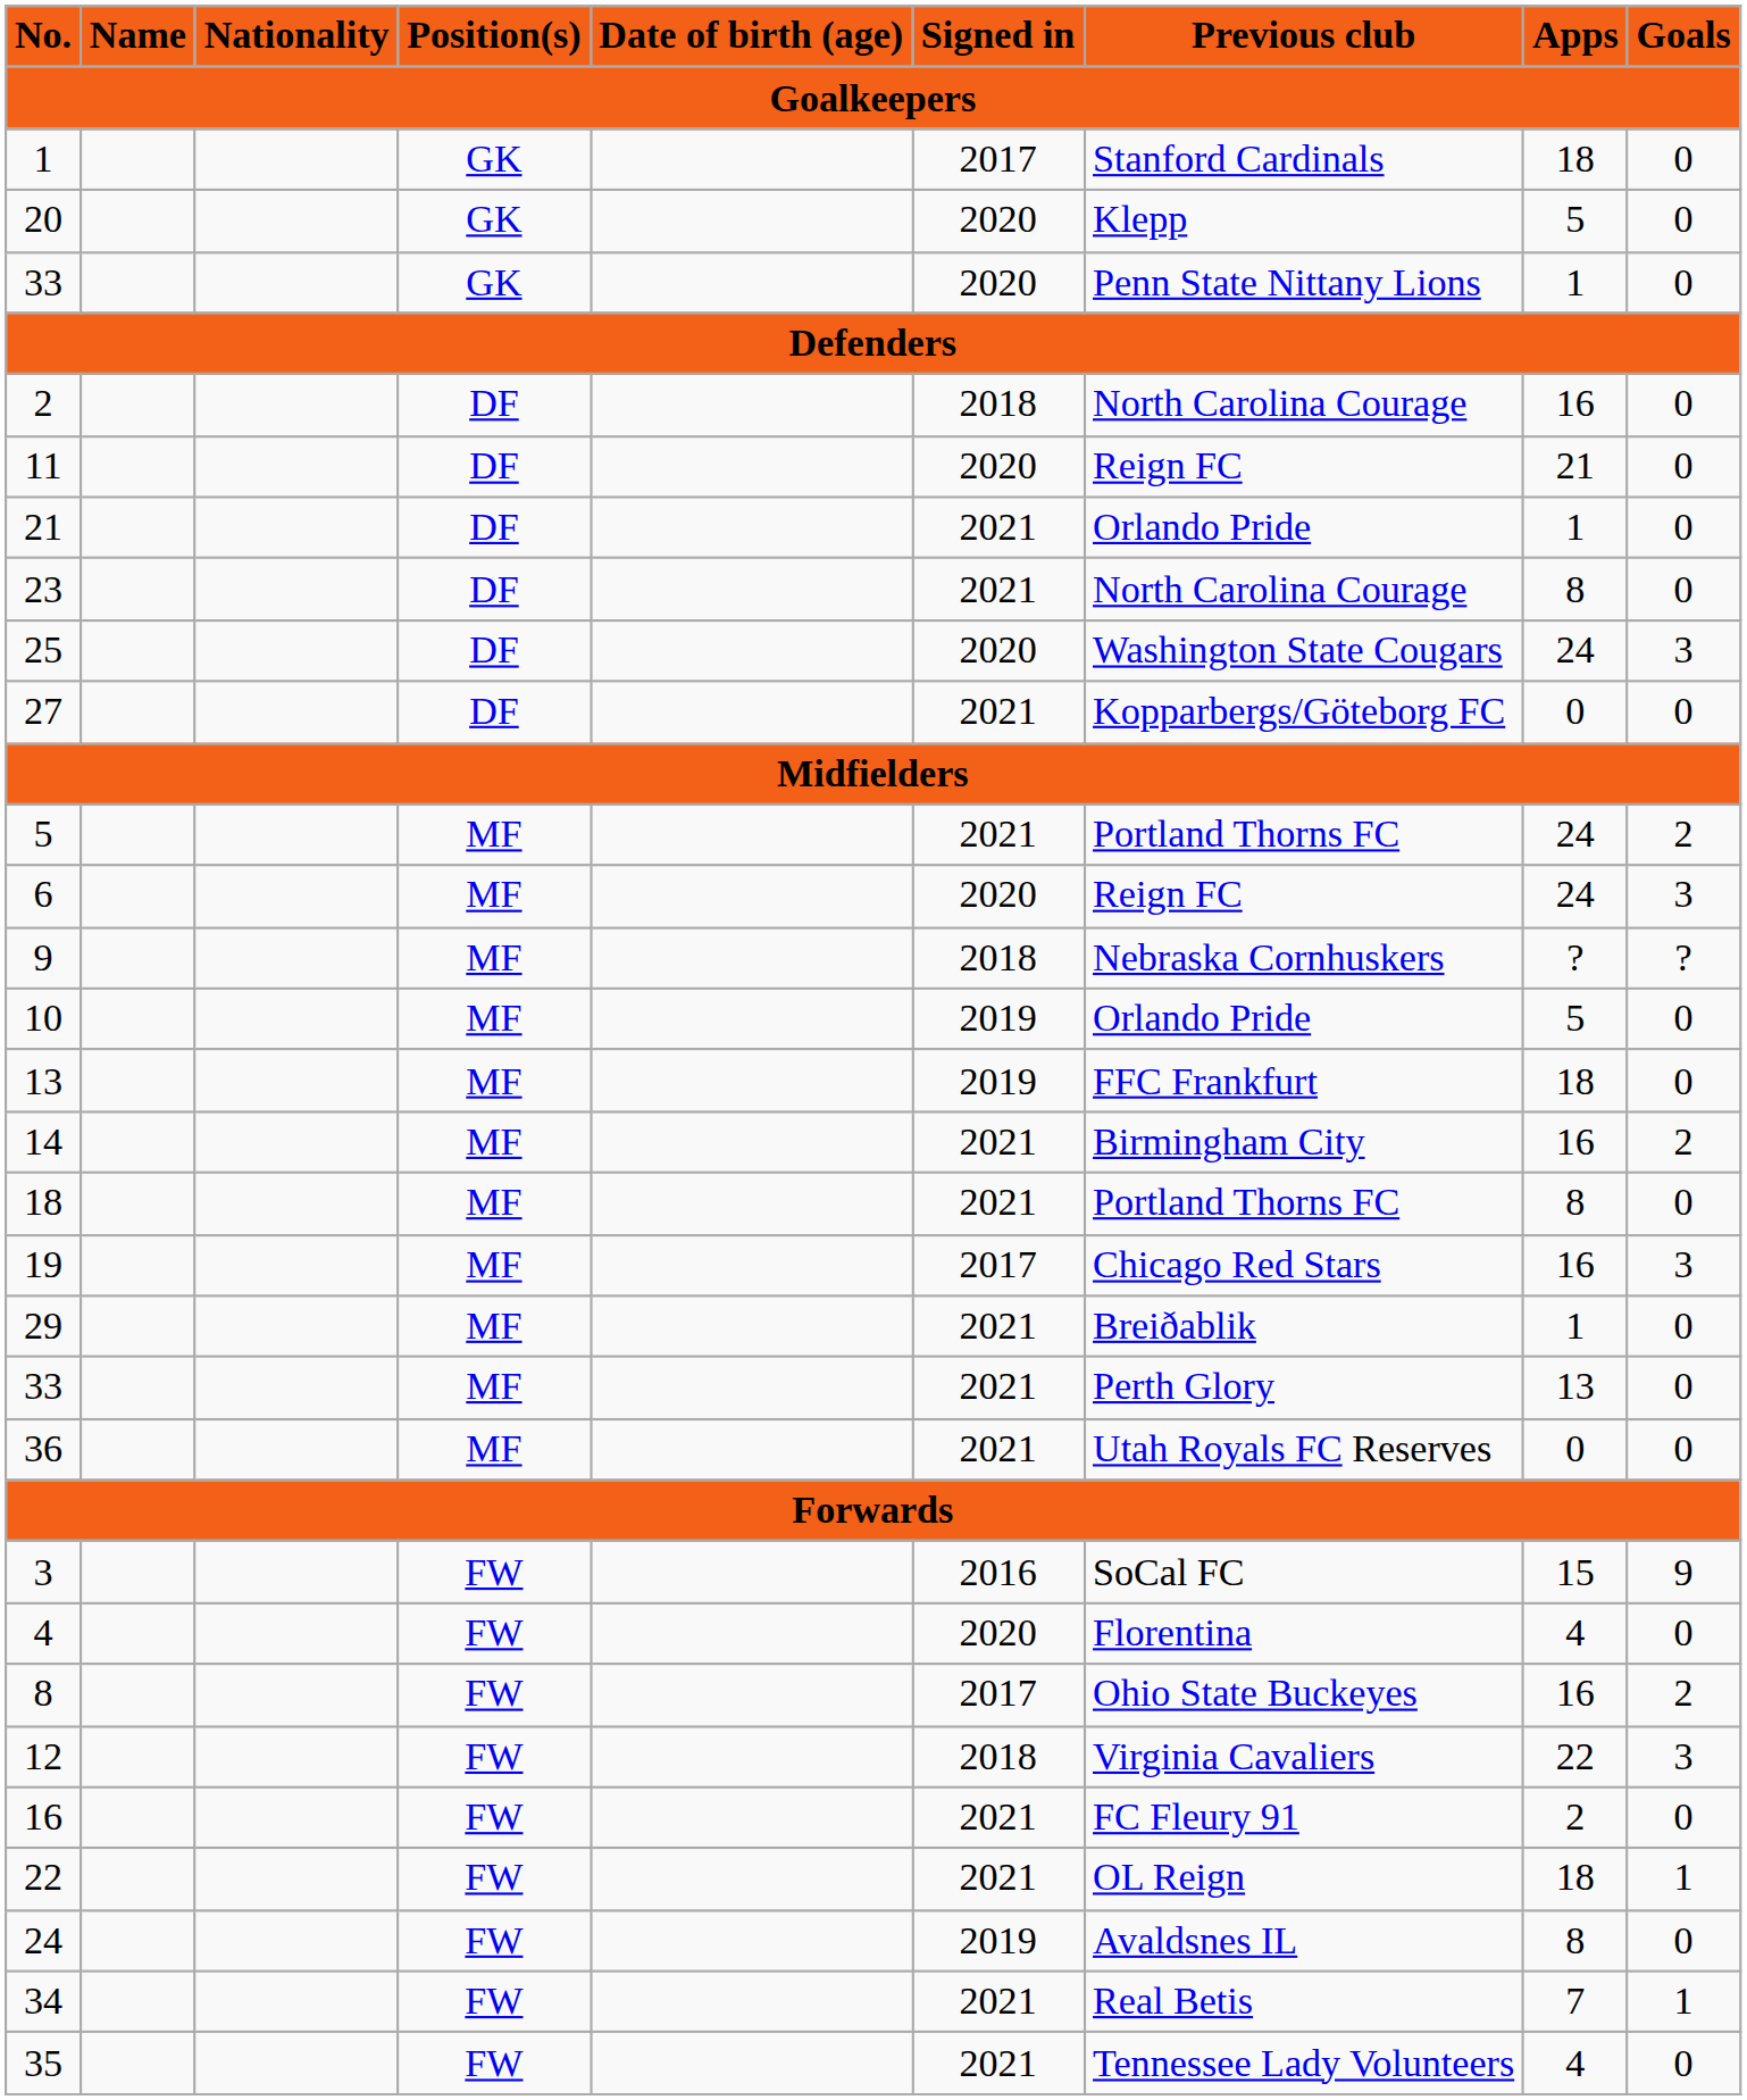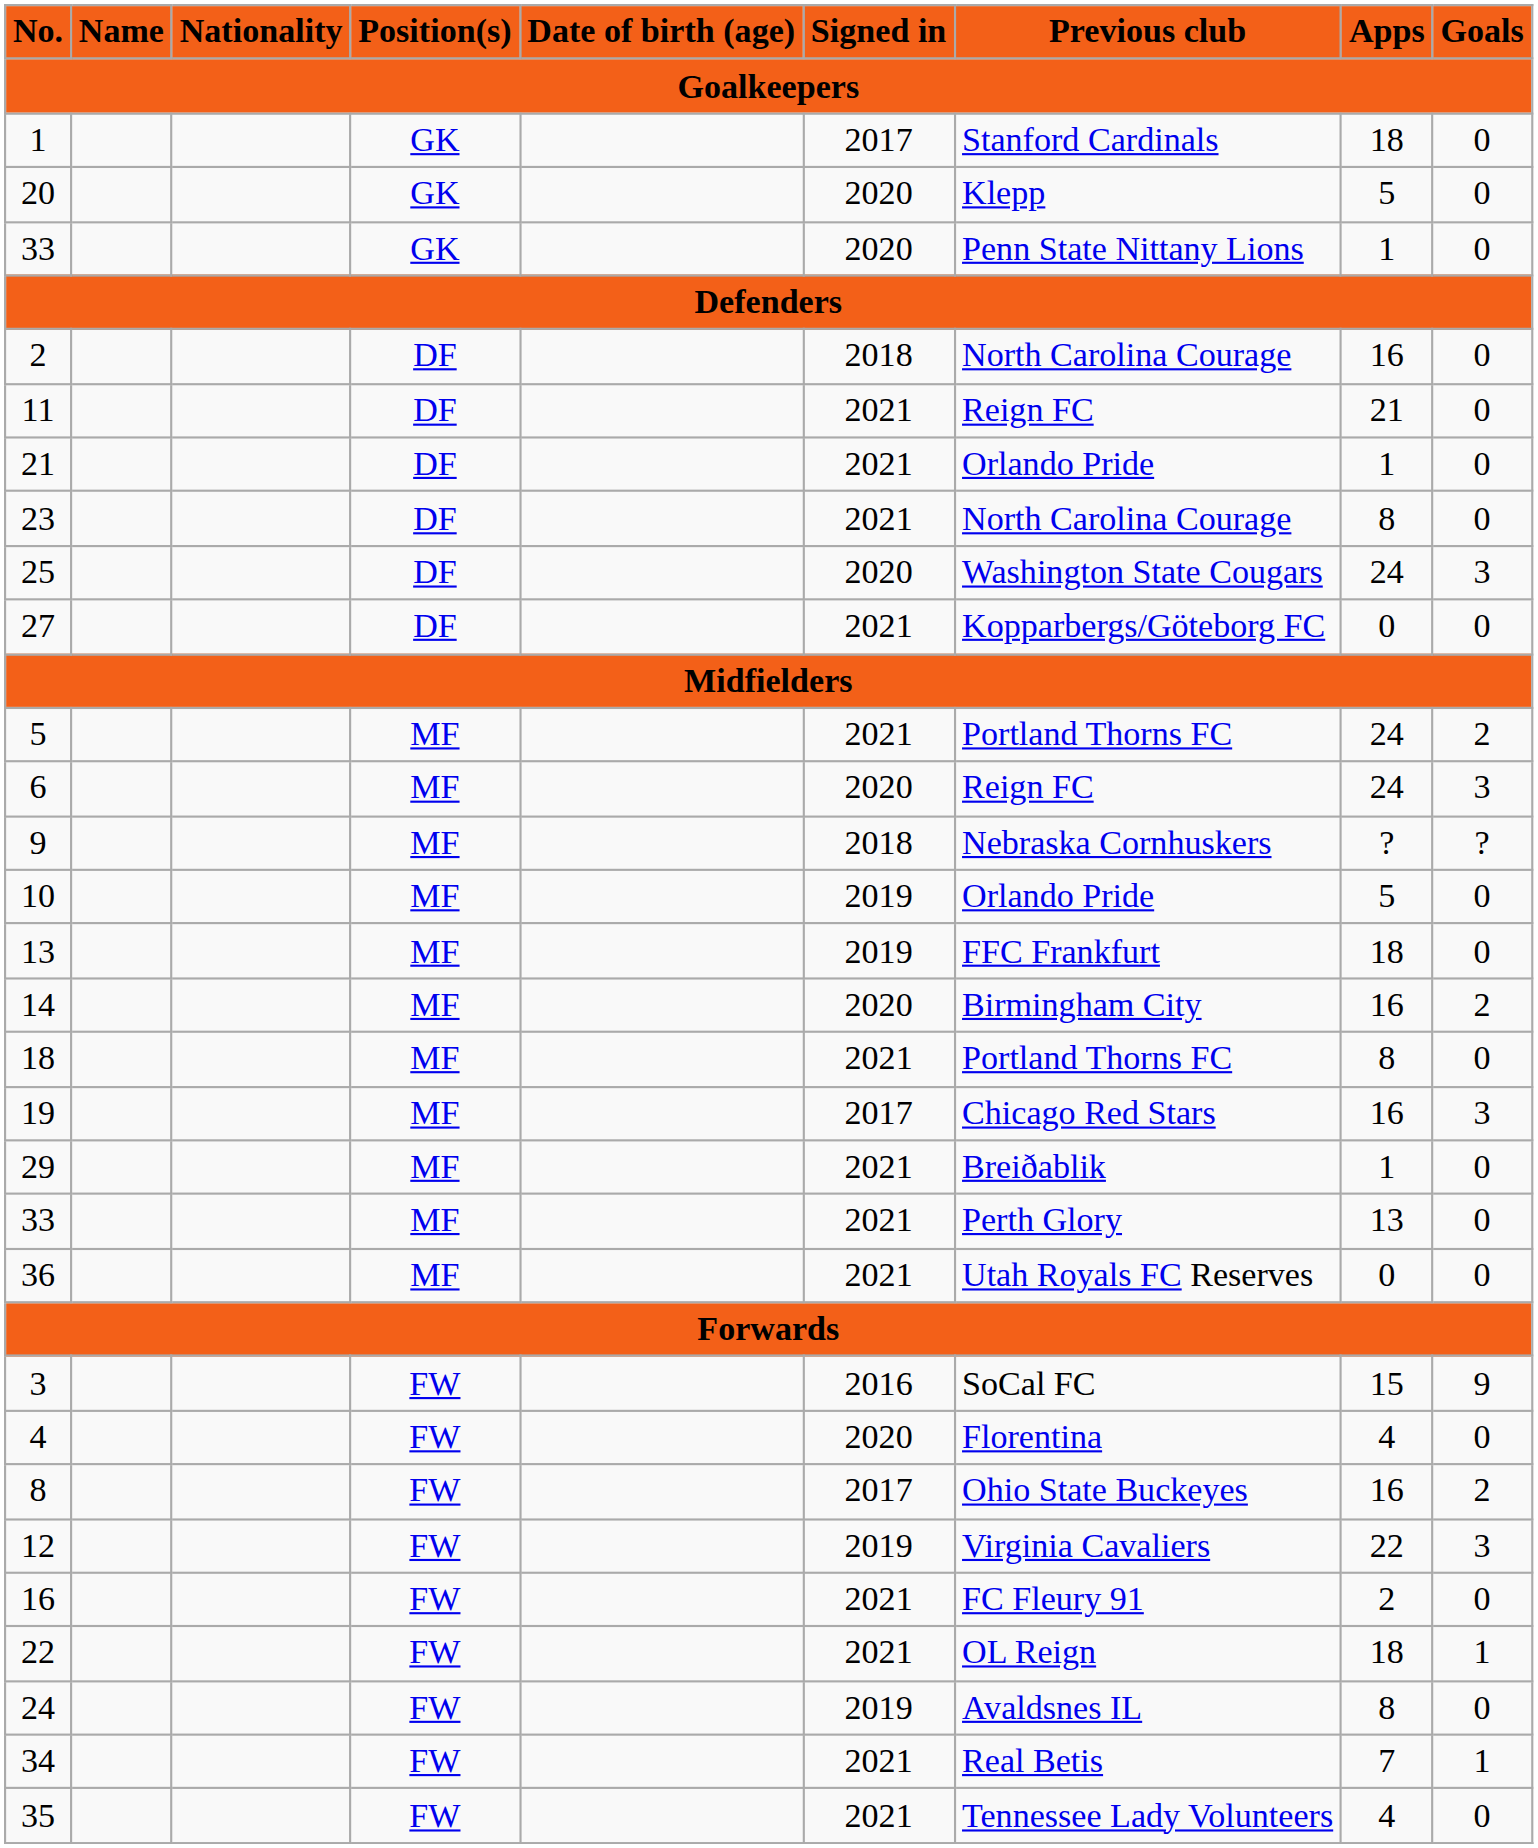11 | Signed in: 2020 -> 2021
14 | Signed in: 2021 -> 2020
12 | Signed in: 2018 -> 2019
